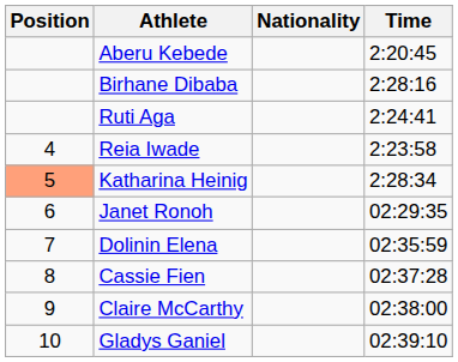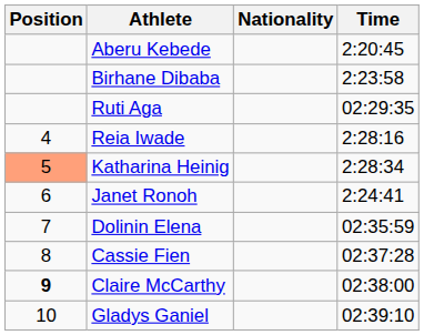Birhane Dibaba | Time: 2:28:16 -> 2:23:58
Ruti Aga | Time: 2:24:41 -> 02:29:35
Reia Iwade | Time: 2:23:58 -> 2:28:16
Janet Ronoh | Time: 02:29:35 -> 2:24:41
Claire McCarthy | Position: normal -> bold
